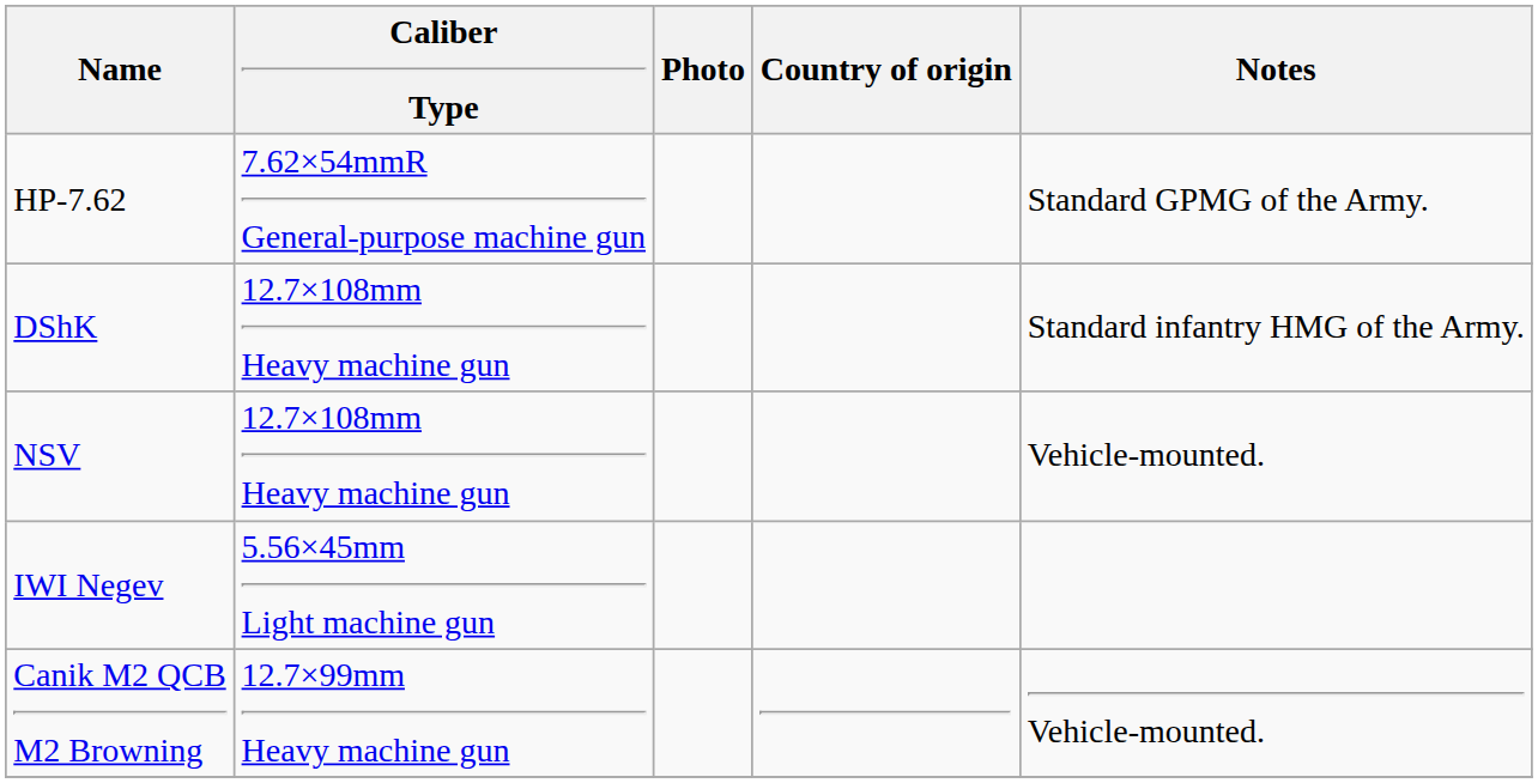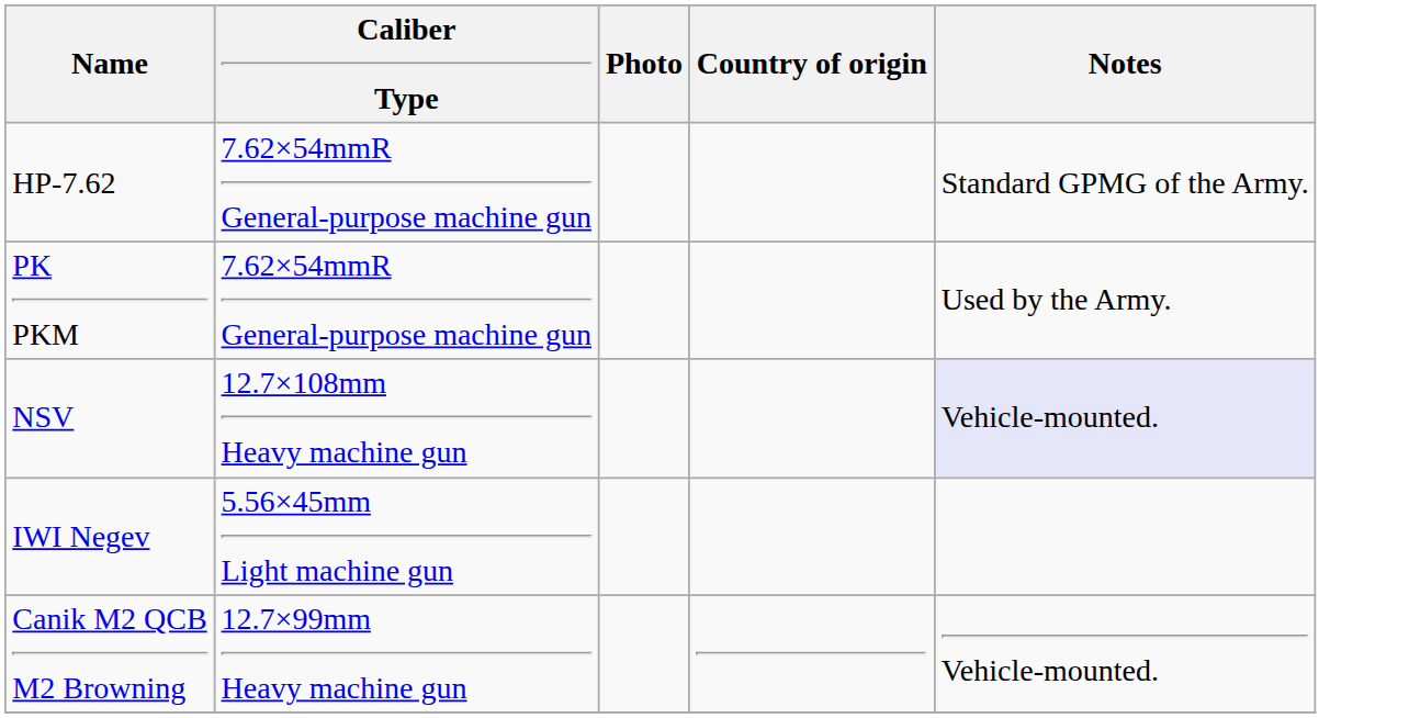+ row: PK PKM | 7.62×54mmR General-purpose machine gun | Used by the Army.
- row: DShK | 12.7×108mm Heavy machine gun | Standard infantry HMG of the Army.
NSV | Notes: no background -> lavender background
